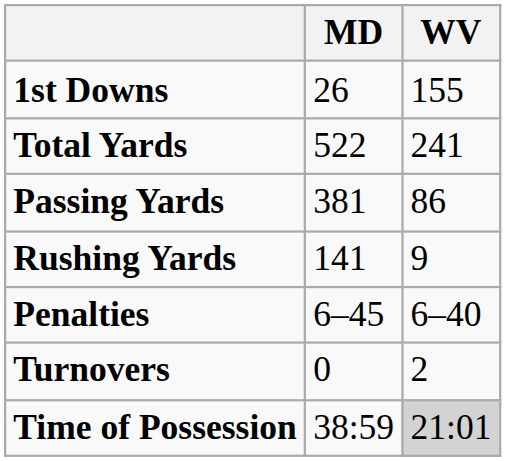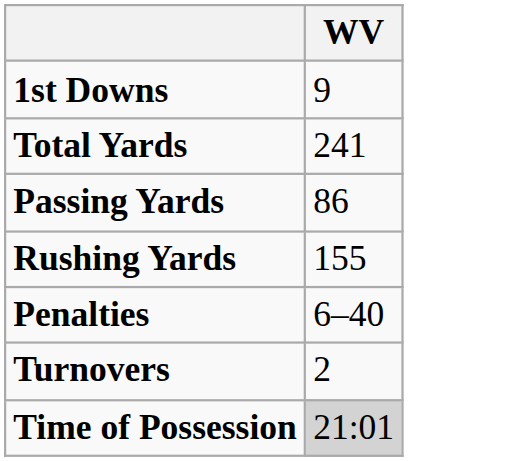- column: MD | 26 | 522 | 381 | 141 | 6–45 | 0 | 38:59
1st Downs | WV: 155 -> 9
Rushing Yards | WV: 9 -> 155
